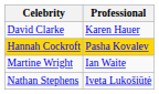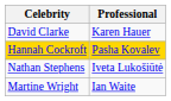rows swapped: Nathan Stephens <-> Martine Wright
